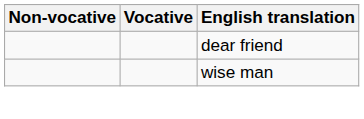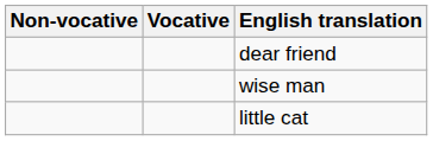+ row: little cat
